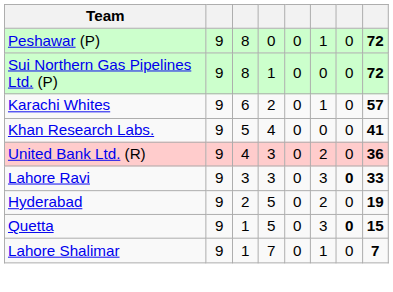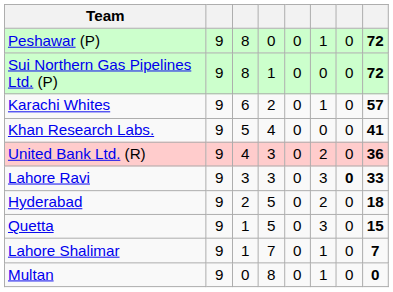Hyderabad | column 8: 19 -> 18
Quetta | column 7: bold -> normal
+ row: Multan | 9 | 0 | 8 | 0 | 1 | 0 | 0
